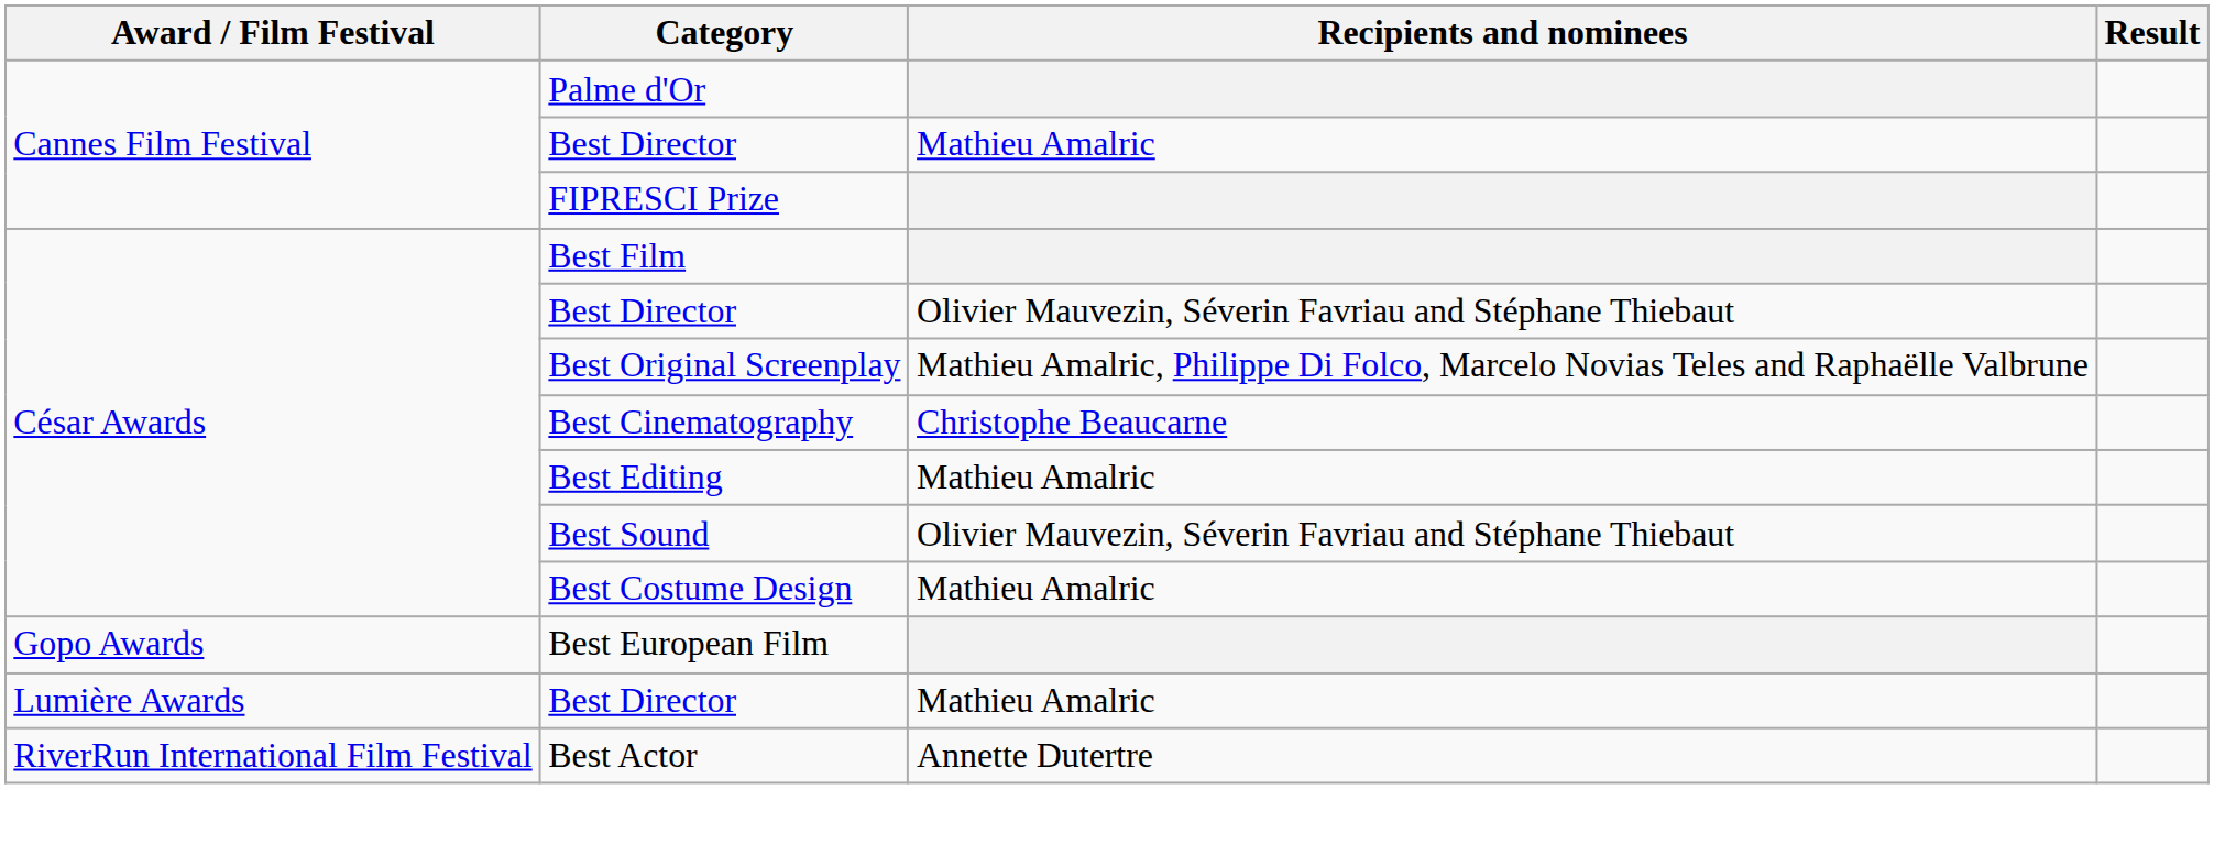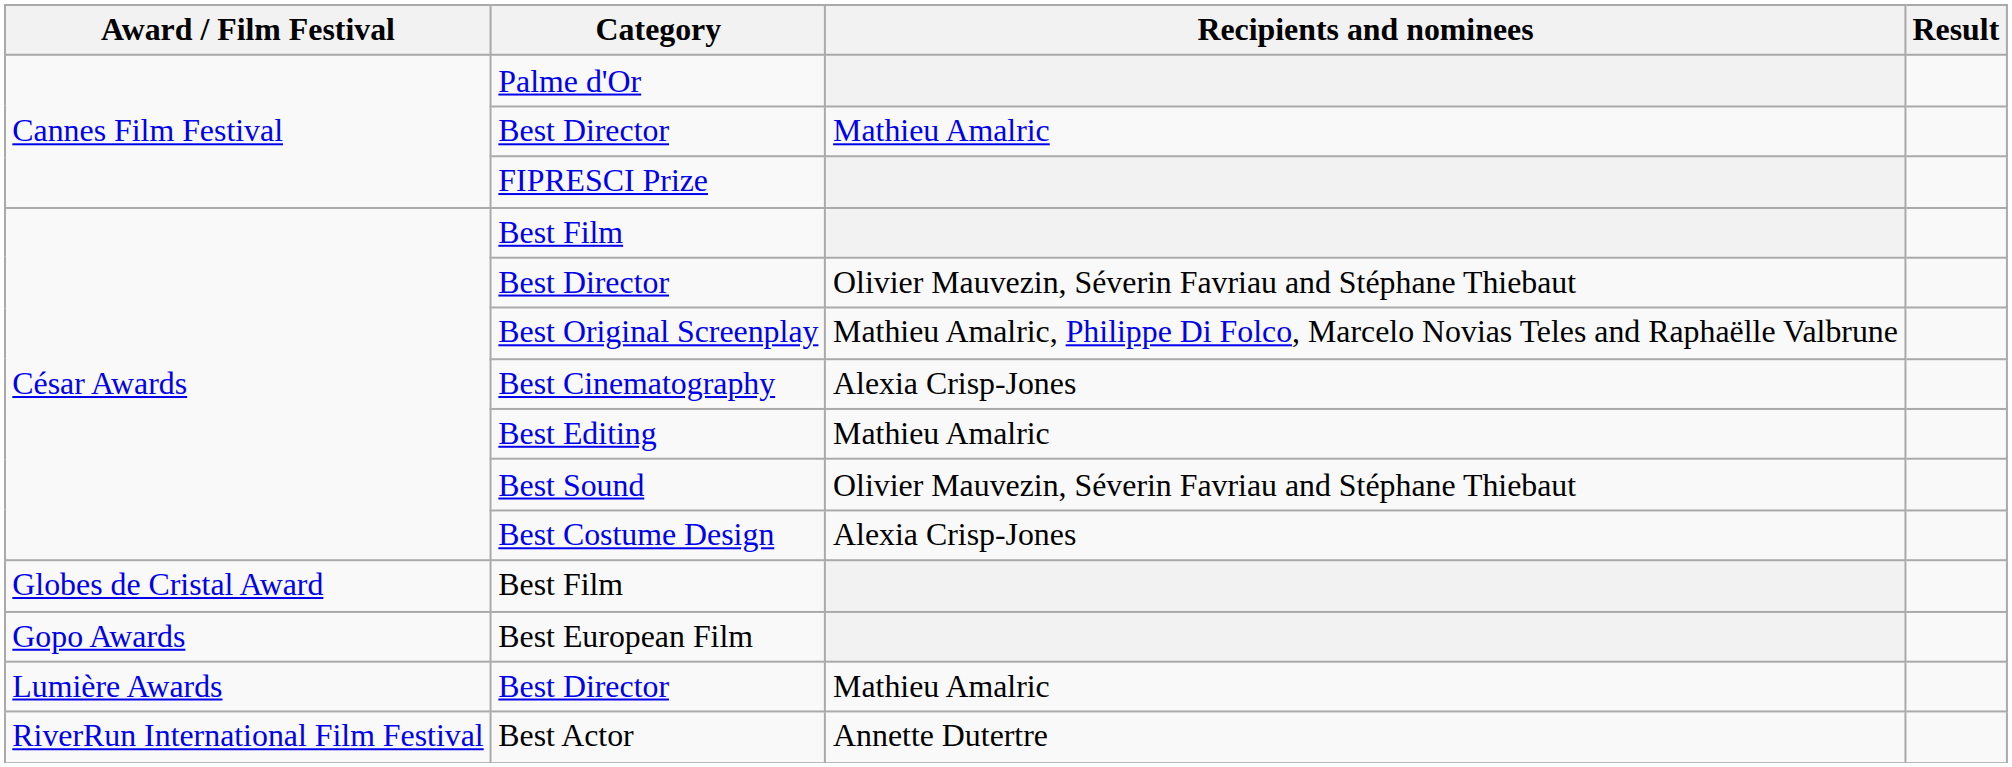Best Cinematography | Recipients and nominees: Christophe Beaucarne -> Alexia Crisp-Jones
Best Costume Design | Recipients and nominees: Mathieu Amalric -> Alexia Crisp-Jones
+ row: Globes de Cristal Award | Best Film
